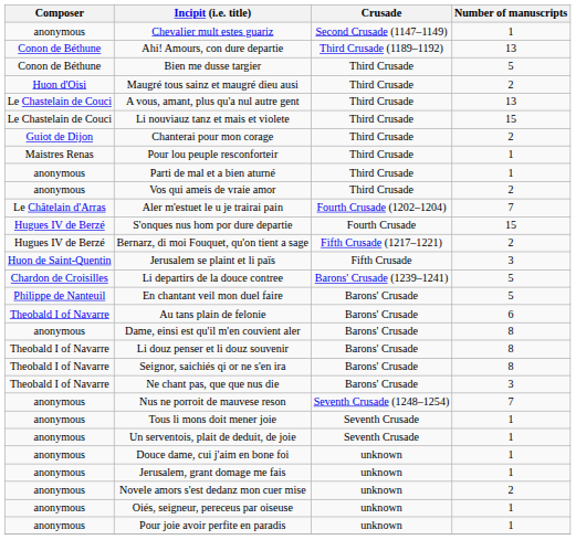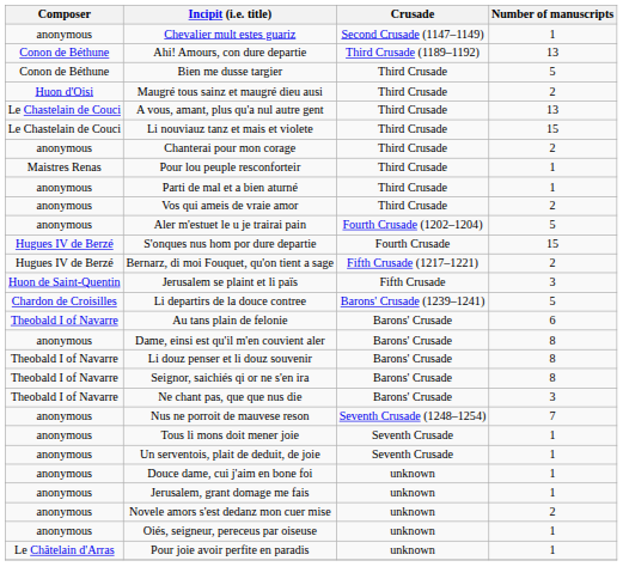Chanterai pour mon corage | Composer: Guiot de Dijon -> anonymous
Aler m'estuet le u je trairai pain | Composer: Le Châtelain d'Arras -> anonymous
Aler m'estuet le u je trairai pain | Number of manuscripts: 7 -> 5
- row: Philippe de Nanteuil | En chantant veil mon duel faire | Barons' Crusade | 5
Pour joie avoir perfite en paradis | Composer: anonymous -> Le Châtelain d'Arras
